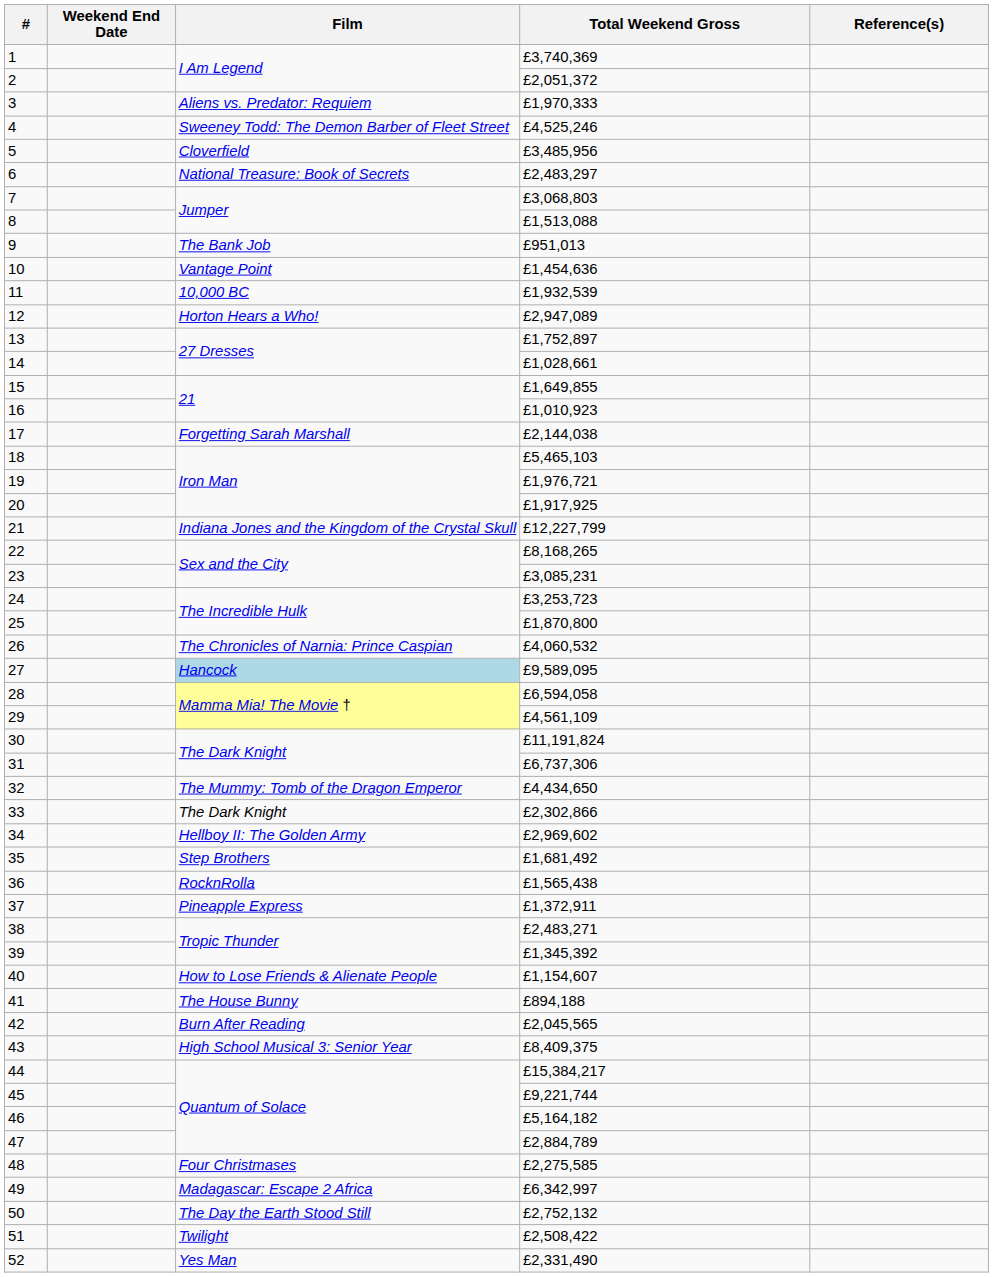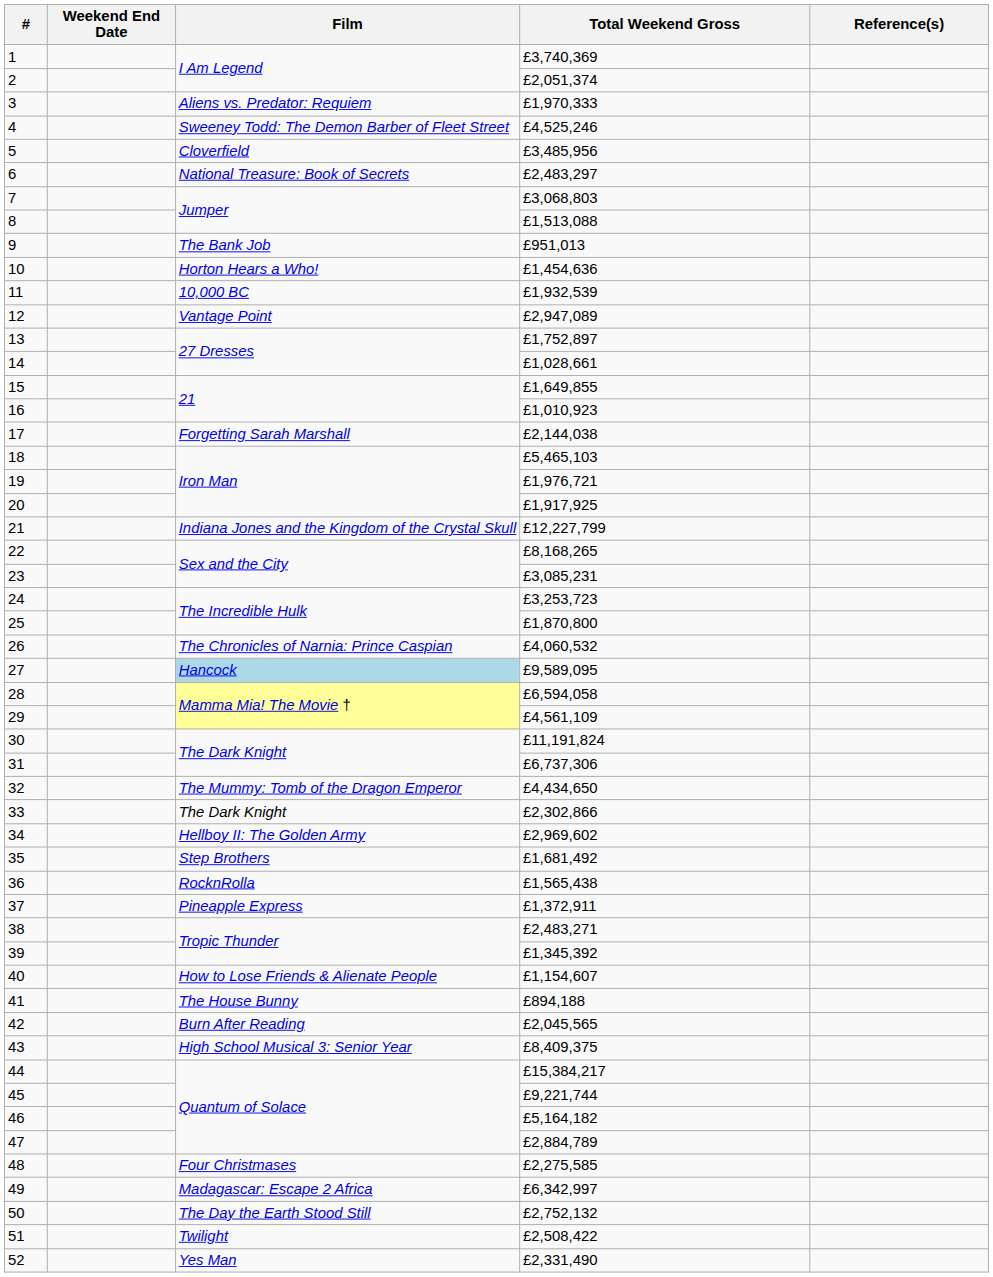2 | Total Weekend Gross: £2,051,372 -> £2,051,374
10 | Film: Vantage Point -> Horton Hears a Who!
12 | Film: Horton Hears a Who! -> Vantage Point
